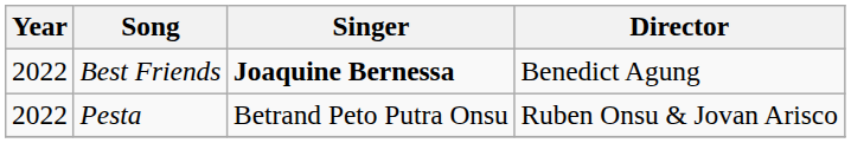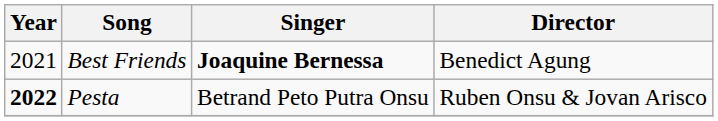Best Friends | Year: 2022 -> 2021
Pesta | Year: normal -> bold
